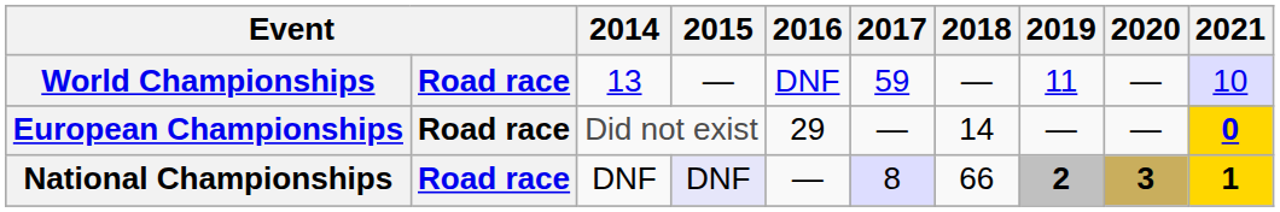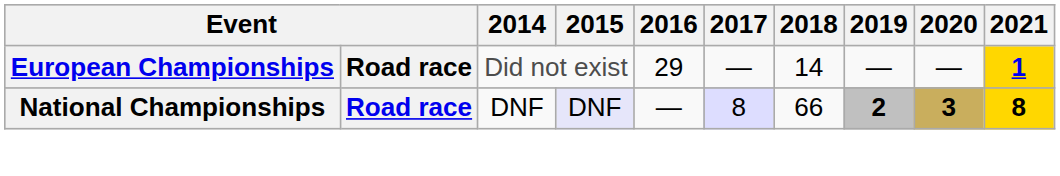- row: World Championships | Road race | 13 | — | DNF | 59 | — | 11 | — | 10
European Championships | 2021: 0 -> 1
National Championships | 2021: 1 -> 8
